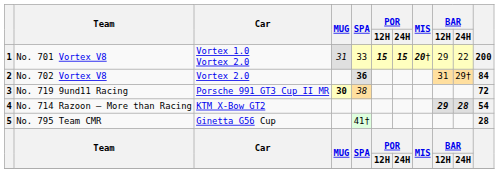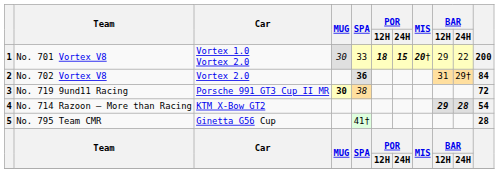1 | MUG: 31 -> 30
1 | POR / 12H: 15 -> 18
